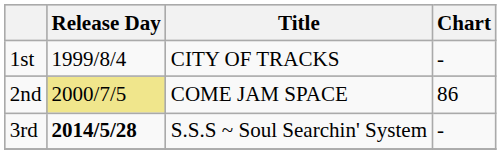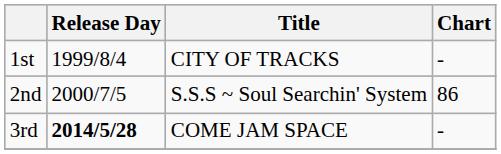2nd | Release Day: khaki background -> no background
2nd | Title: COME JAM SPACE -> S.S.S ~ Soul Searchin' System
3rd | Title: S.S.S ~ Soul Searchin' System -> COME JAM SPACE
